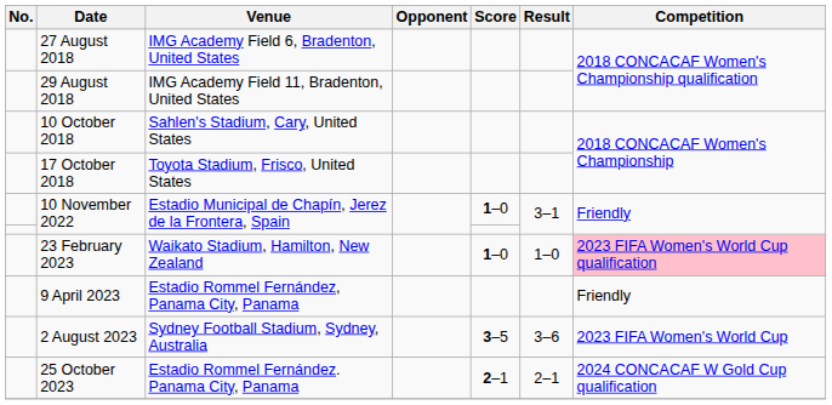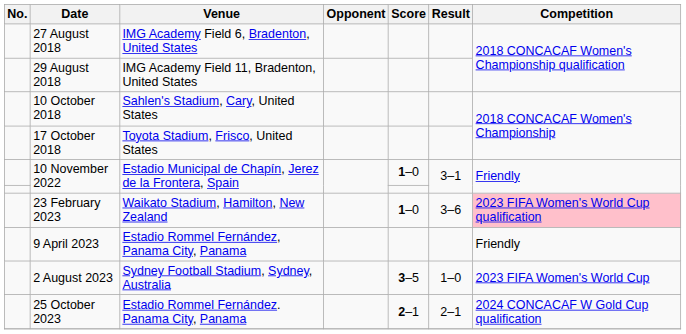23 February 2023 | Result: 1–0 -> 3–6
2 August 2023 | Result: 3–6 -> 1–0
